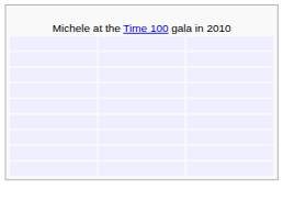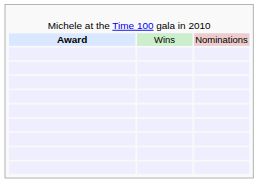+ row: Award | Wins | Nominations
